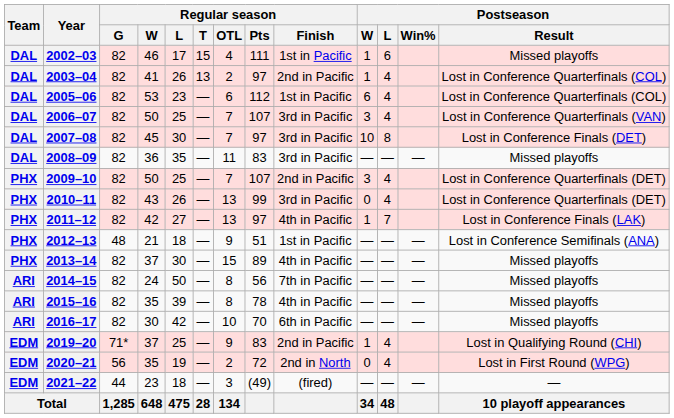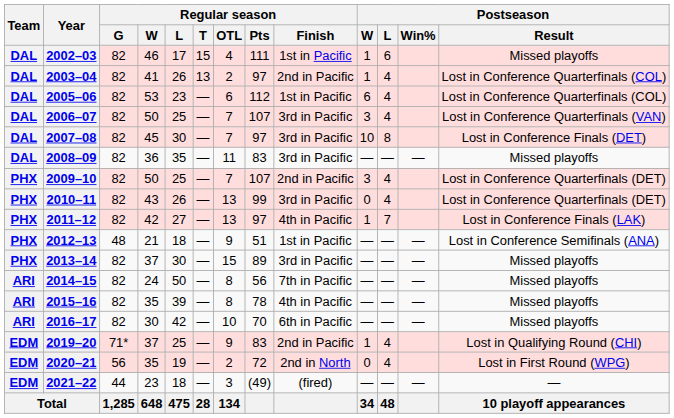2013–14 | Regular season / Finish: 4th in Pacific -> 3rd in Pacific
